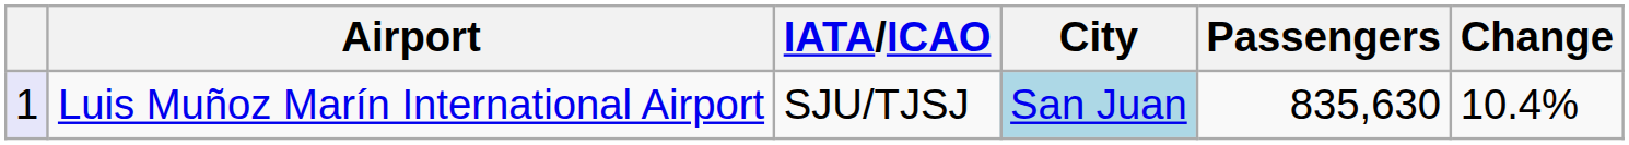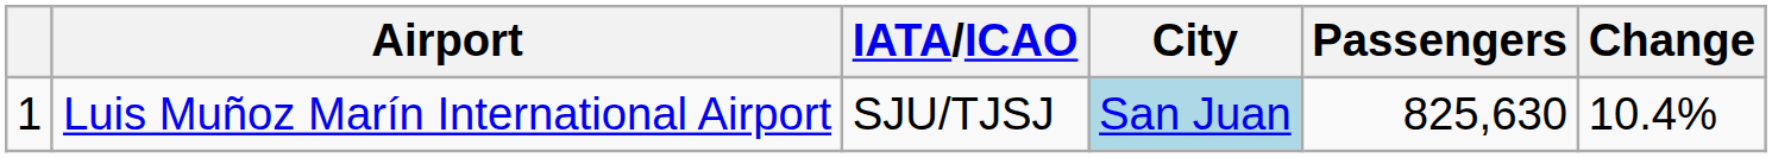Luis Muñoz Marín International Airport | column 1: lavender background -> no background
Luis Muñoz Marín International Airport | Passengers: 835,630 -> 825,630
